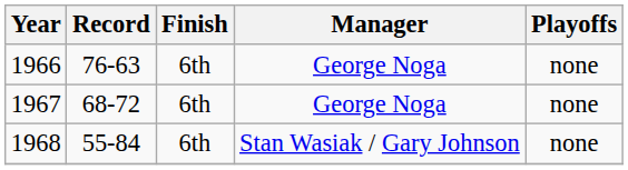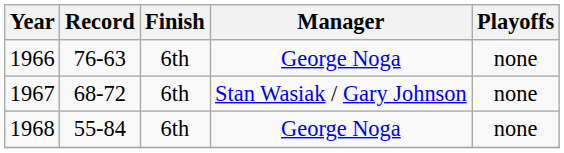1967 | Manager: George Noga -> Stan Wasiak / Gary Johnson
1968 | Manager: Stan Wasiak / Gary Johnson -> George Noga
